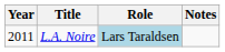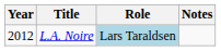L.A. Noire | Year: 2011 -> 2012
